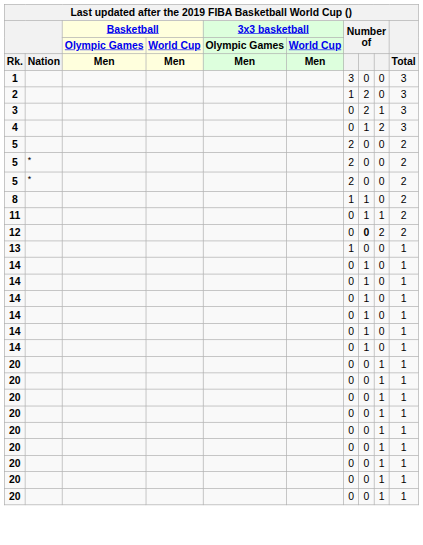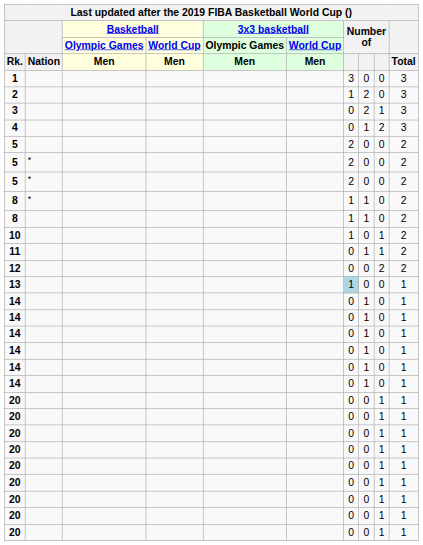+ row: 8 | * | 1 | 1 | 0 | 2
+ row: 10 | 1 | 0 | 1 | 2
12 | column 8: bold -> normal
13 | column 7: no background -> lightblue background
